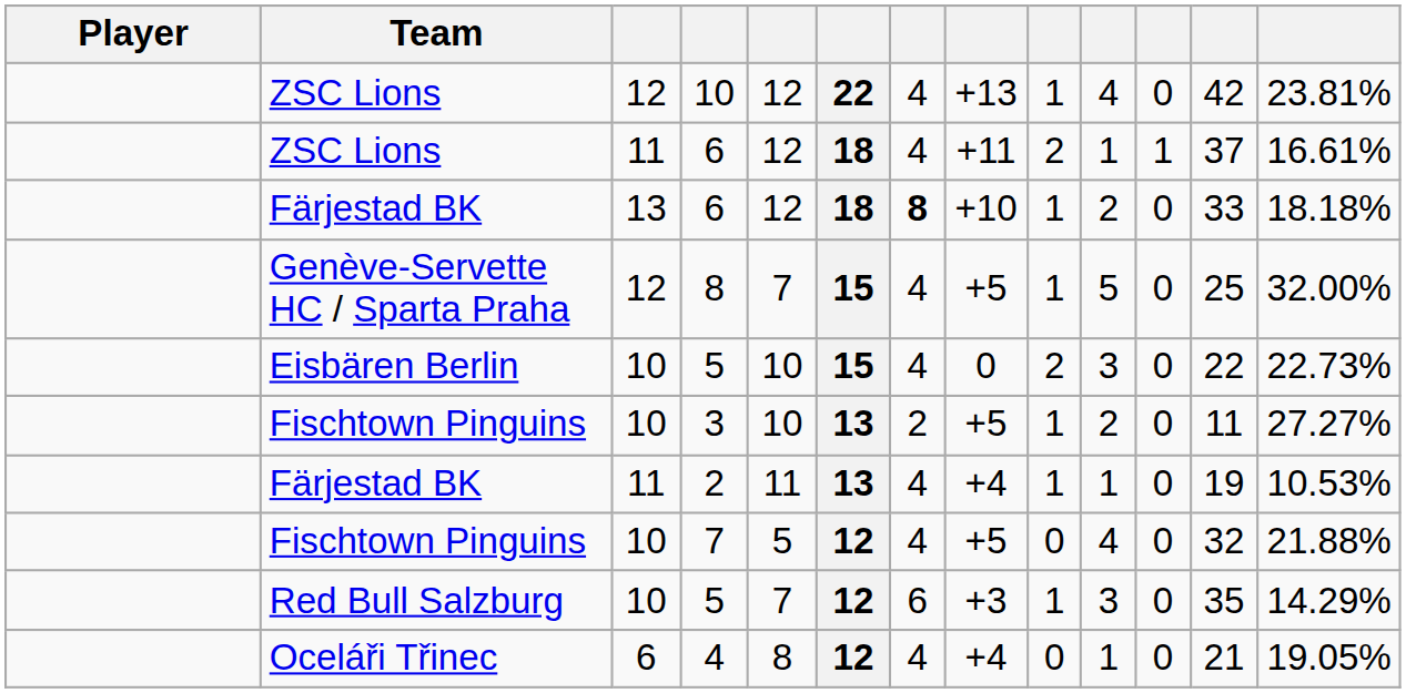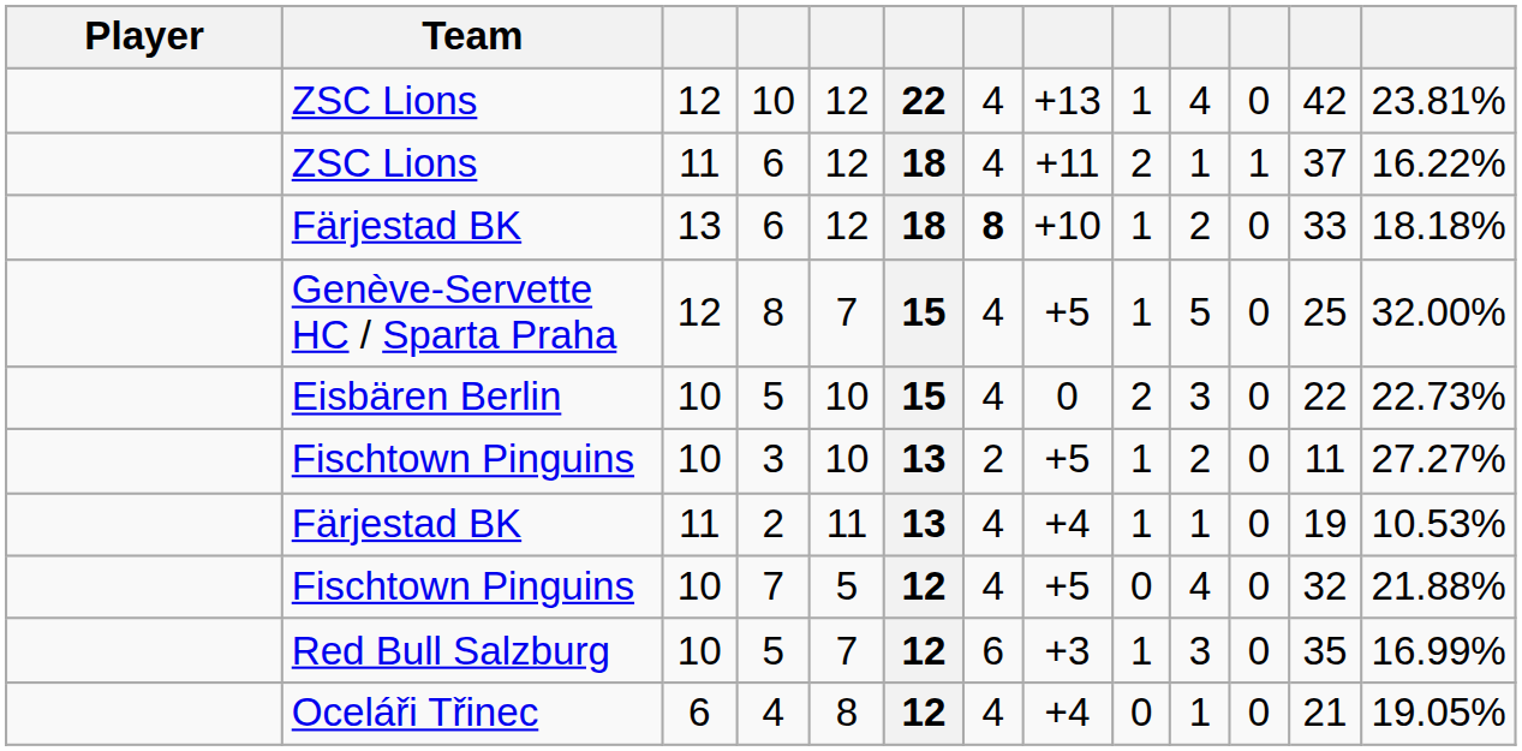ZSC Lions / 6 | column 13: 16.61% -> 16.22%
Red Bull Salzburg / 5 | column 13: 14.29% -> 16.99%
